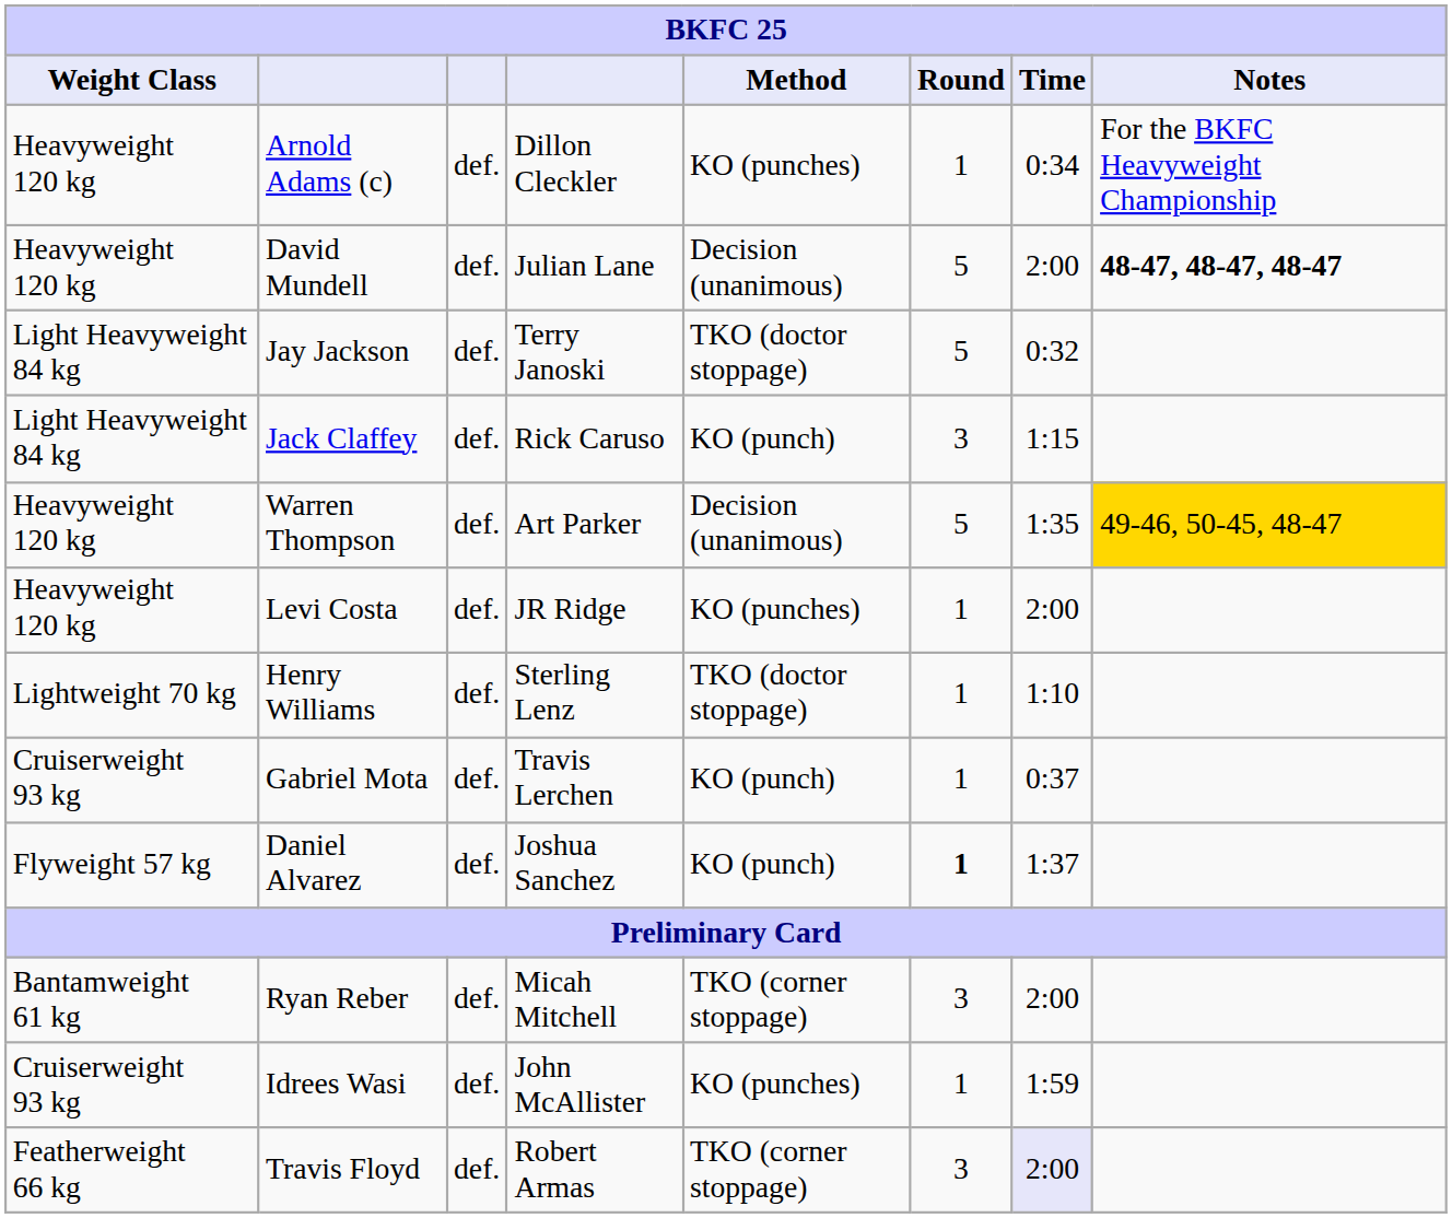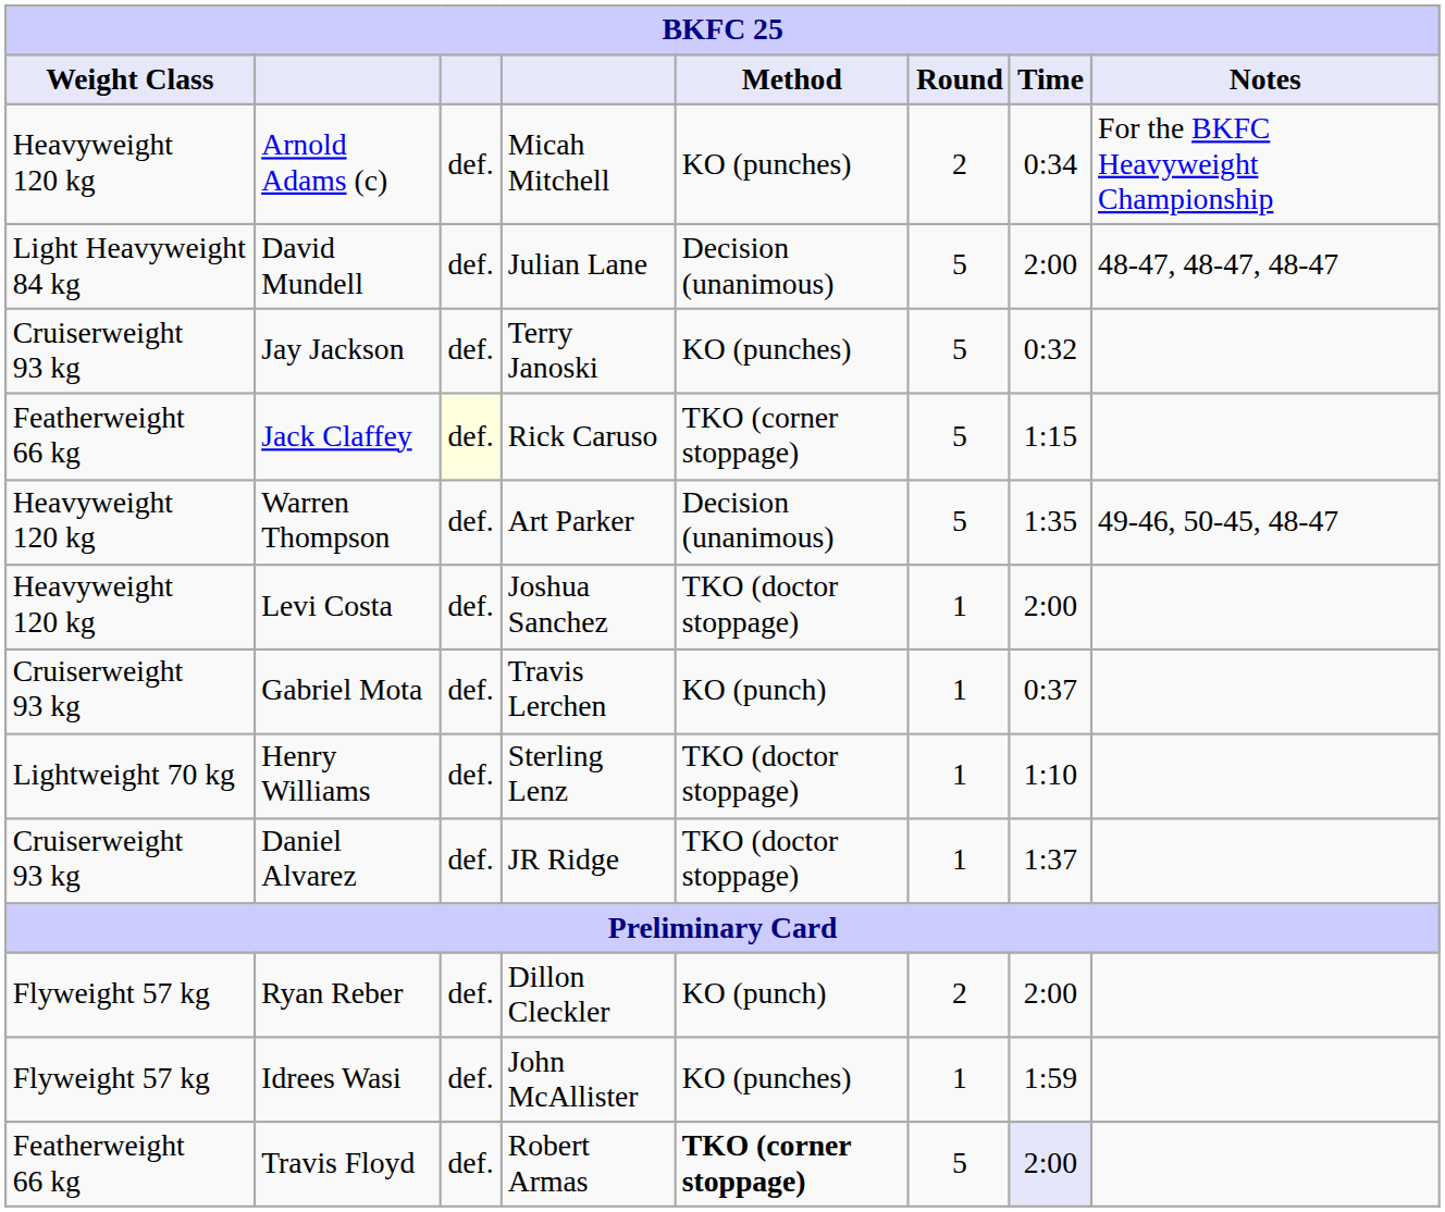Arnold Adams (c) | column 4: Dillon Cleckler -> Micah Mitchell
Arnold Adams (c) | Round: 1 -> 2
David Mundell | Weight Class: Heavyweight 120 kg -> Light Heavyweight 84 kg
David Mundell | Notes: bold -> normal
Jay Jackson | Weight Class: Light Heavyweight 84 kg -> Cruiserweight 93 kg
Jay Jackson | Method: TKO (doctor stoppage) -> KO (punches)
Jack Claffey | Weight Class: Light Heavyweight 84 kg -> Featherweight 66 kg
Jack Claffey | column 3: no background -> lightyellow background
Jack Claffey | Method: KO (punch) -> TKO (corner stoppage)
Jack Claffey | Round: 3 -> 5
Warren Thompson | Notes: gold background -> no background
Levi Costa | column 4: JR Ridge -> Joshua Sanchez
Levi Costa | Method: KO (punches) -> TKO (doctor stoppage)
rows swapped: Gabriel Mota <-> Henry Williams
Daniel Alvarez | Weight Class: Flyweight 57 kg -> Cruiserweight 93 kg
Daniel Alvarez | column 4: Joshua Sanchez -> JR Ridge
Daniel Alvarez | Method: KO (punch) -> TKO (doctor stoppage)
Daniel Alvarez | Round: bold -> normal
Ryan Reber | Weight Class: Bantamweight 61 kg -> Flyweight 57 kg
Ryan Reber | column 4: Micah Mitchell -> Dillon Cleckler
Ryan Reber | Method: TKO (corner stoppage) -> KO (punch)
Ryan Reber | Round: 3 -> 2
Idrees Wasi | Weight Class: Cruiserweight 93 kg -> Flyweight 57 kg
Travis Floyd | Method: normal -> bold
Travis Floyd | Round: 3 -> 5
